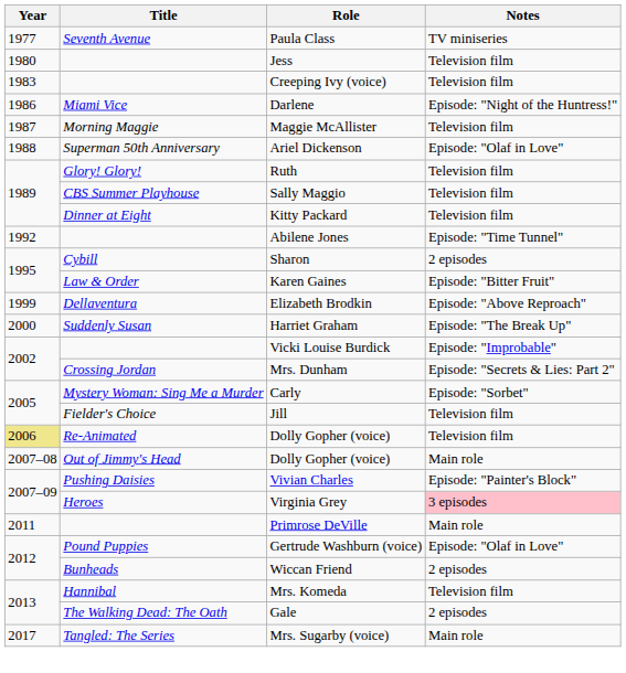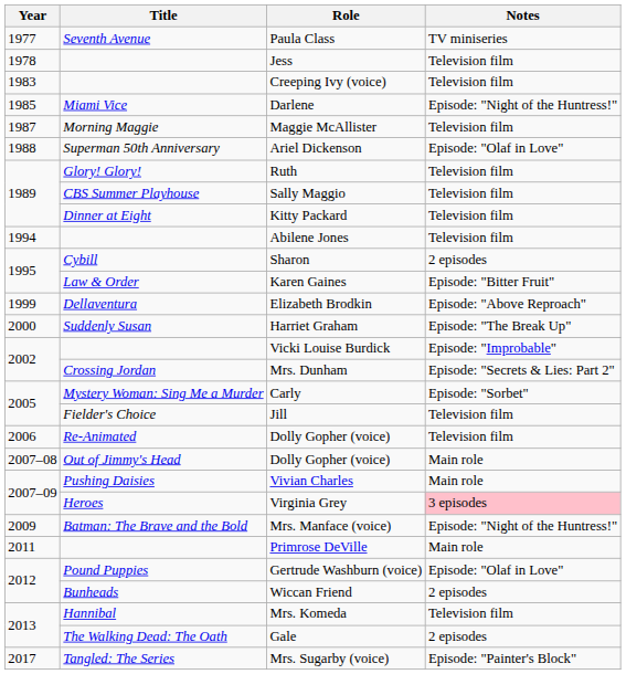Jess | Year: 1980 -> 1978
Darlene | Year: 1986 -> 1985
Abilene Jones | Year: 1992 -> 1994
Abilene Jones | Notes: Episode: "Time Tunnel" -> Television film
Re-Animated / Dolly Gopher (voice) | Year: khaki background -> no background
Vivian Charles | Notes: Episode: "Painter's Block" -> Main role
+ row: 2009 | Batman: The Brave and the Bold | Mrs. Manface (voice) | Episode: "Night of the Huntress!"
Mrs. Sugarby (voice) | Notes: Main role -> Episode: "Painter's Block"
